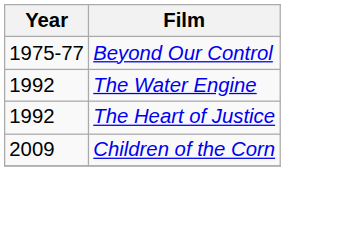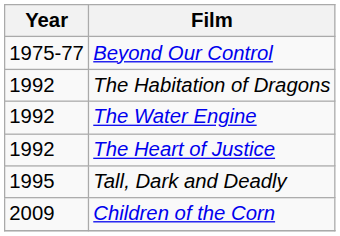+ row: 1992 | The Habitation of Dragons
+ row: 1995 | Tall, Dark and Deadly
